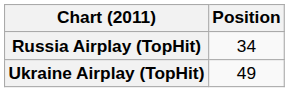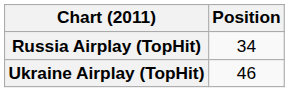Ukraine Airplay (TopHit) | Position: 49 -> 46
